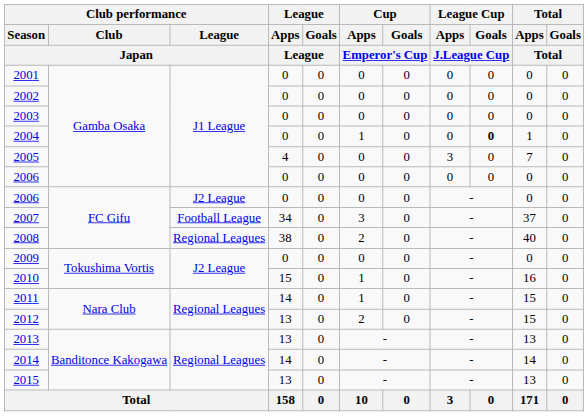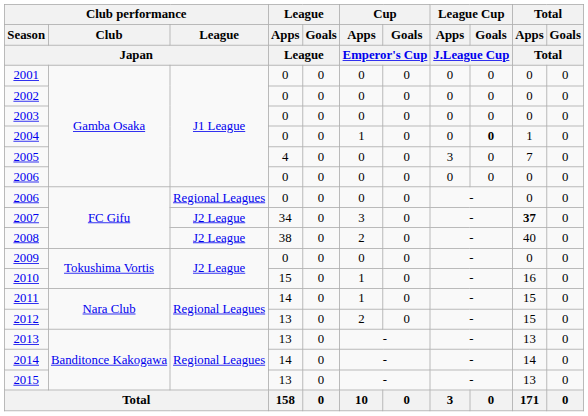2006 / FC Gifu | Club performance / League / Japan: J2 League -> Regional Leagues
2007 | Club performance / League / Japan: Football League -> J2 League
2007 | Total / Apps / Total: normal -> bold
2008 | Club performance / League / Japan: Regional Leagues -> J2 League
